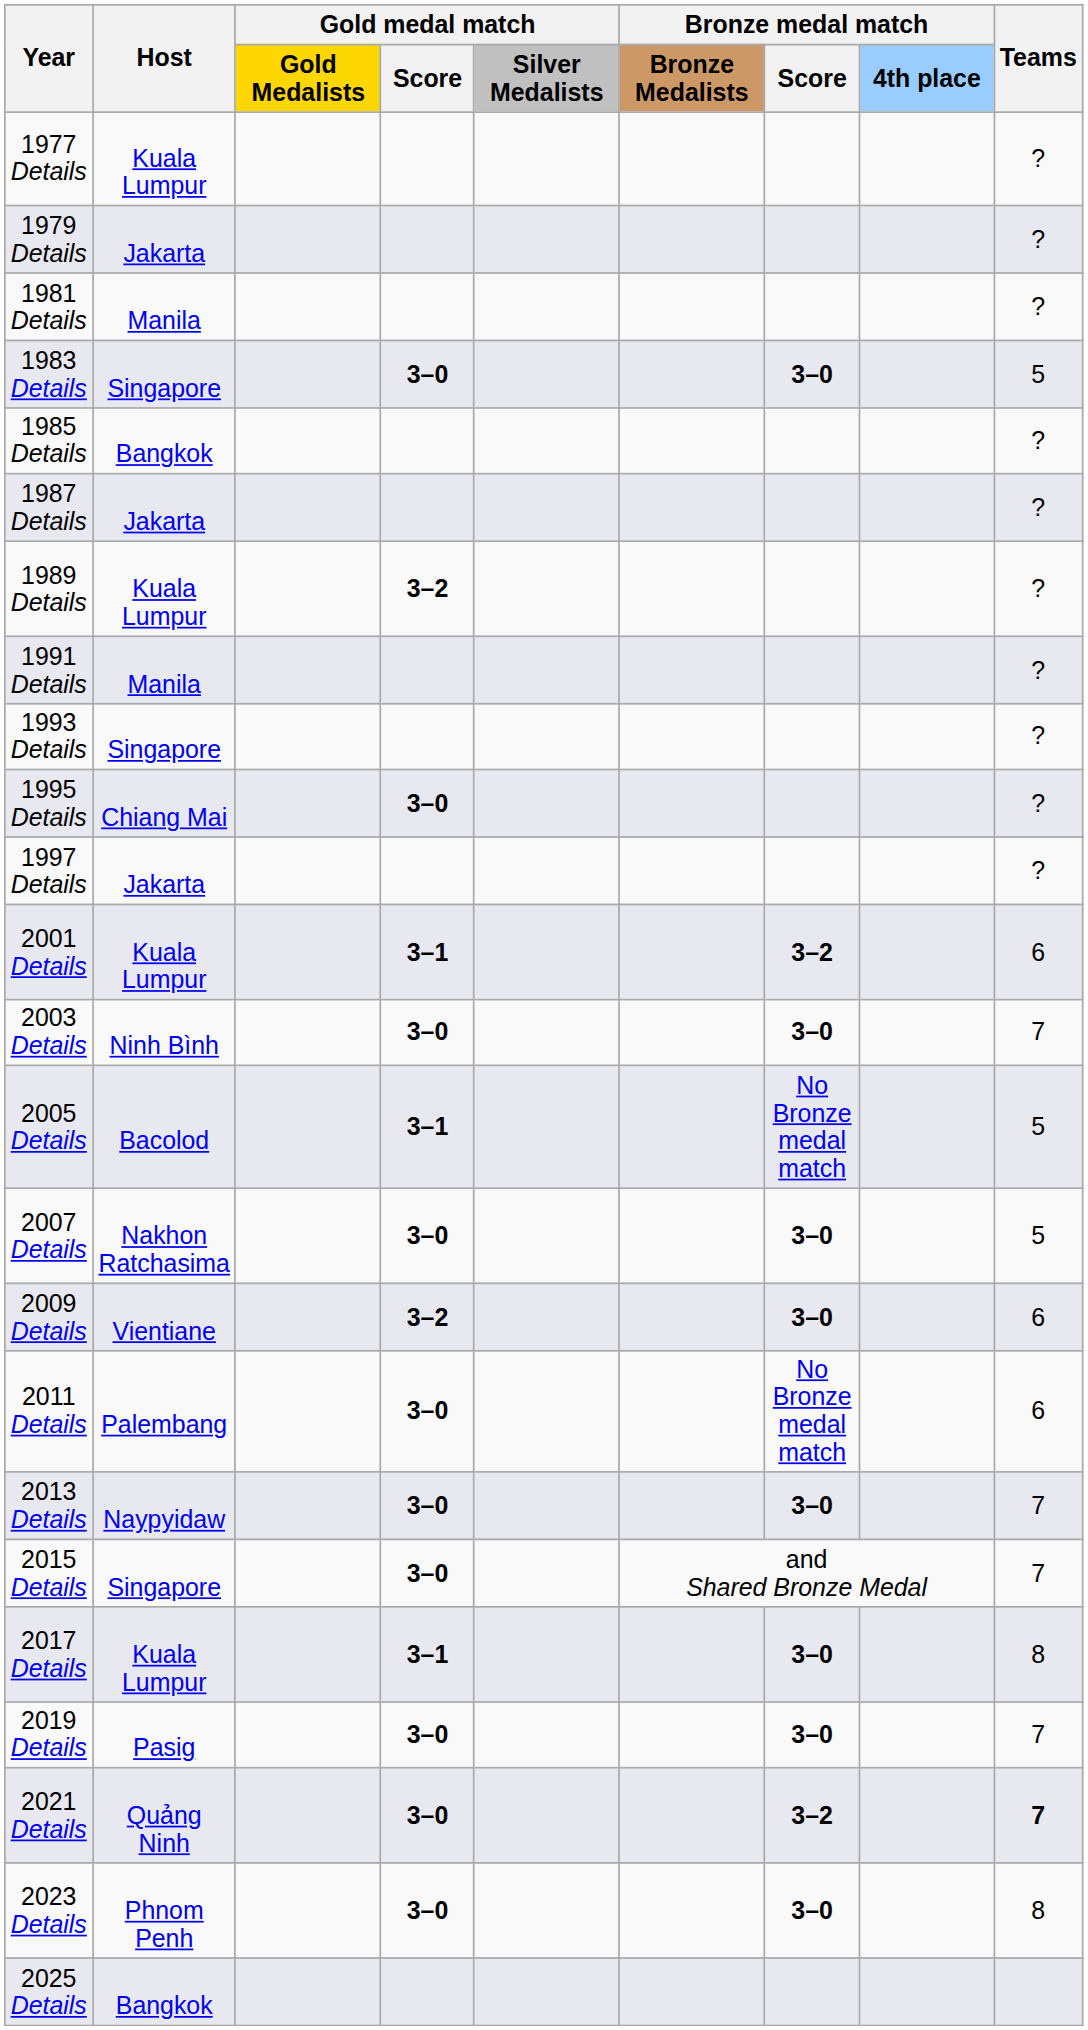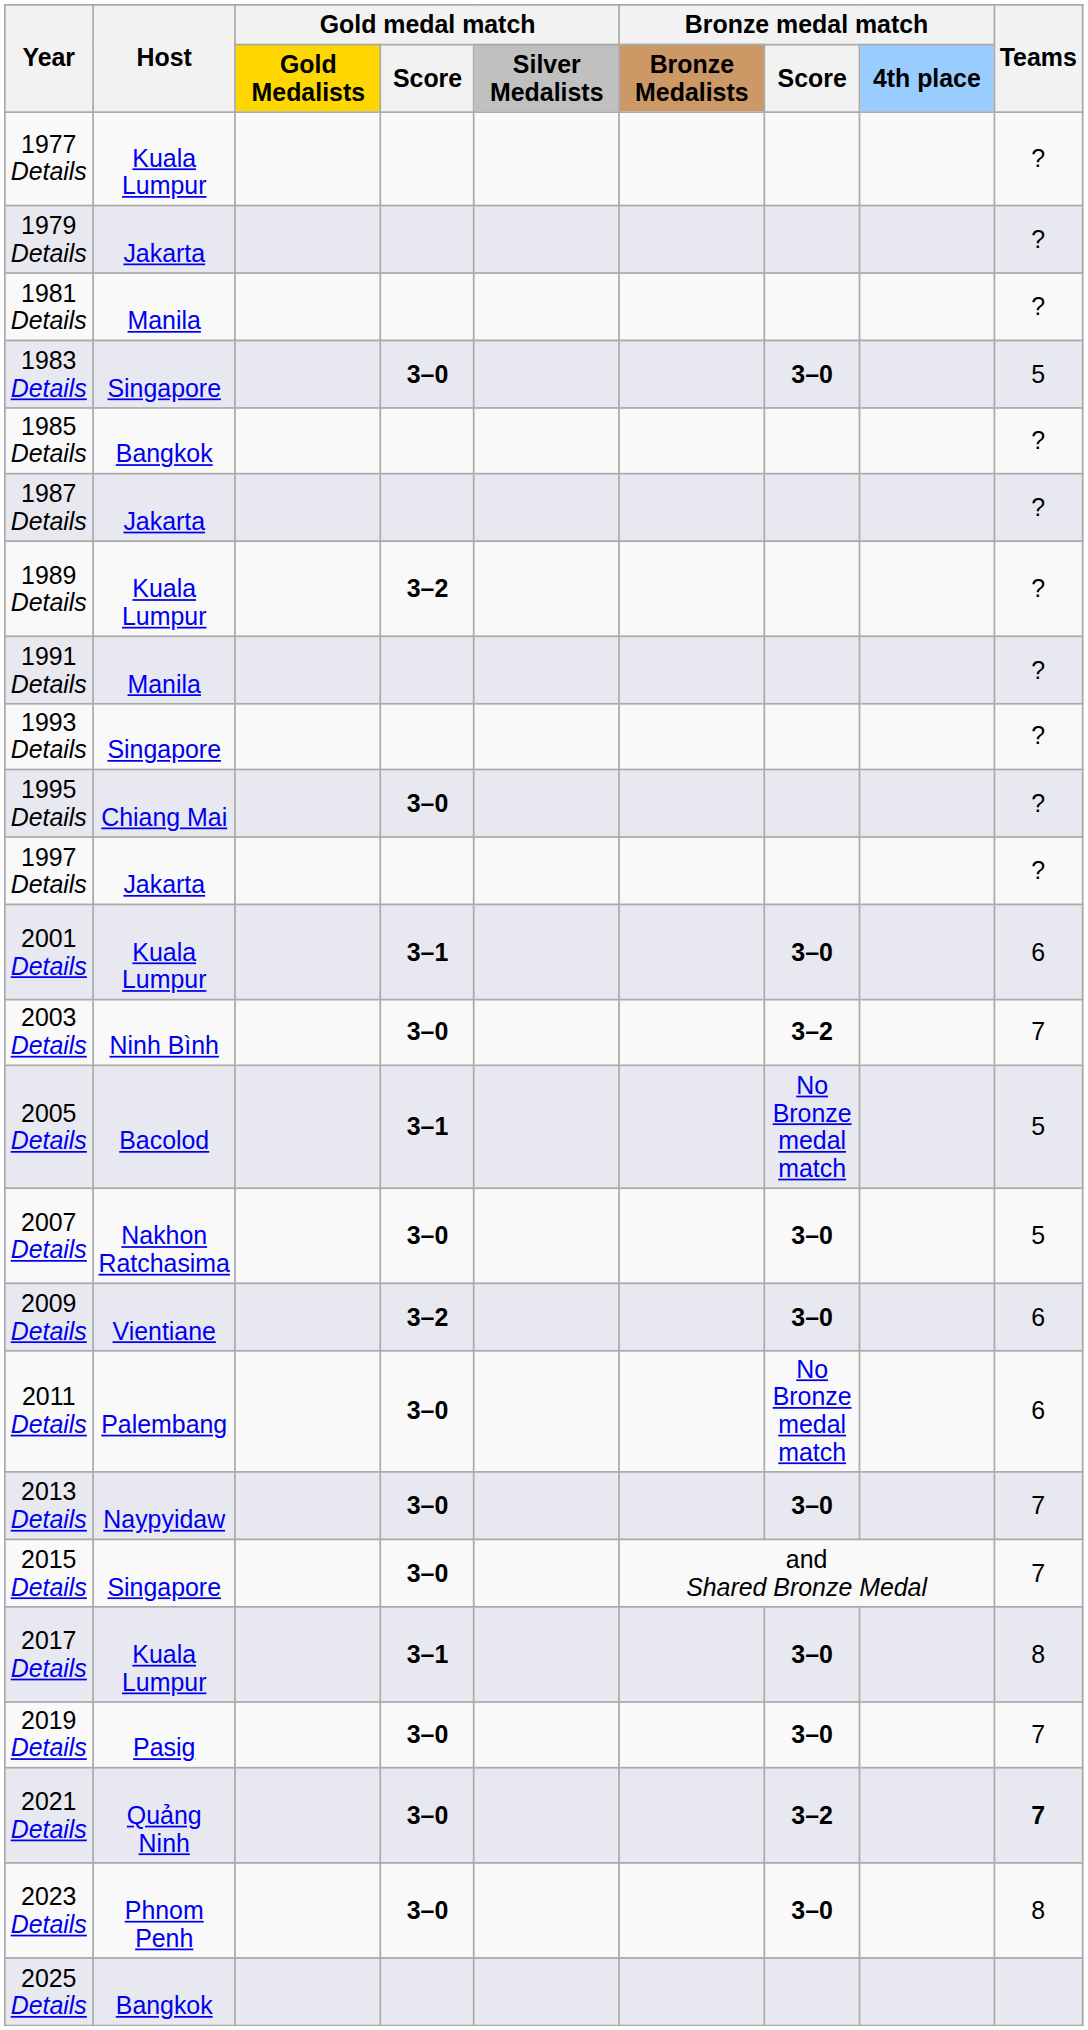2001 Details | Bronze medal match / Score: 3–2 -> 3–0
2003 Details | Bronze medal match / Score: 3–0 -> 3–2
